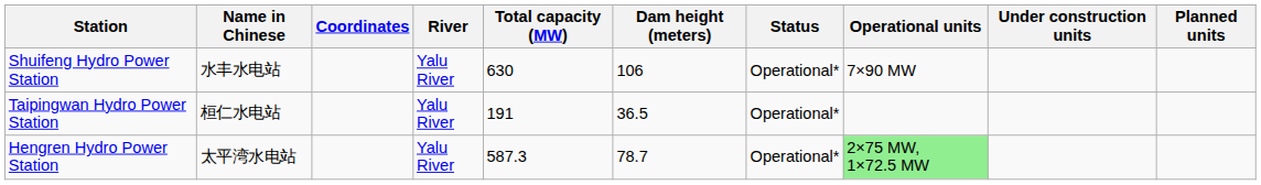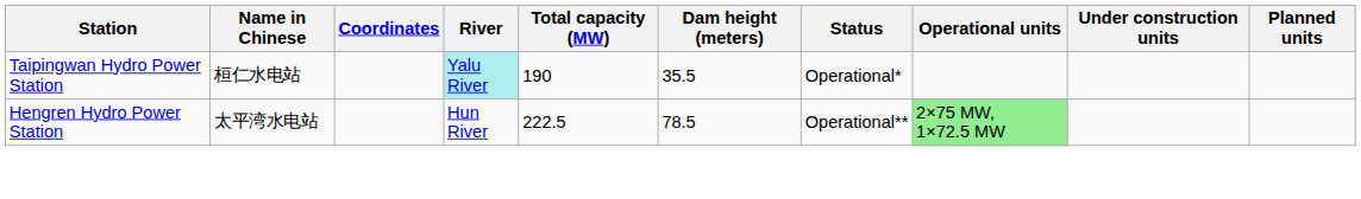- row: Shuifeng Hydro Power Station | 水丰水电站 | Yalu River | 630 | 106 | Operational* | 7×90 MW
Taipingwan Hydro Power Station | River: no background -> paleturquoise background
Taipingwan Hydro Power Station | Total capacity (MW): 191 -> 190
Taipingwan Hydro Power Station | Dam height (meters): 36.5 -> 35.5
Hengren Hydro Power Station | River: Yalu River -> Hun River
Hengren Hydro Power Station | Total capacity (MW): 587.3 -> 222.5
Hengren Hydro Power Station | Dam height (meters): 78.7 -> 78.5
Hengren Hydro Power Station | Status: Operational* -> Operational**
